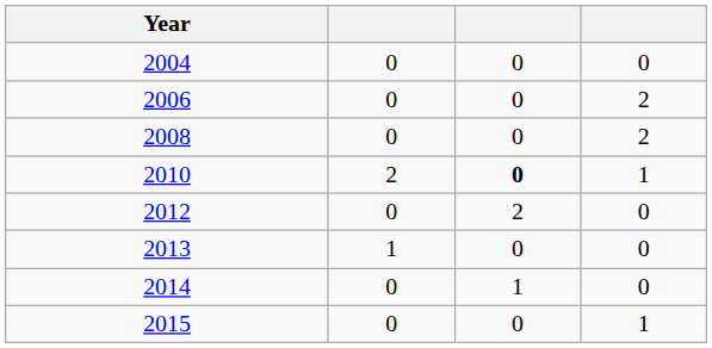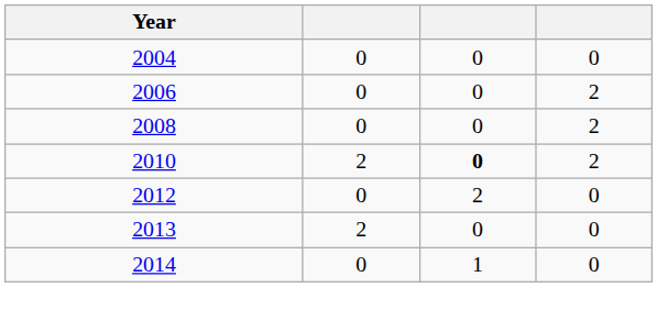2010 | column 4: 1 -> 2
2013 | column 2: 1 -> 2
- row: 2015 | 0 | 0 | 1
